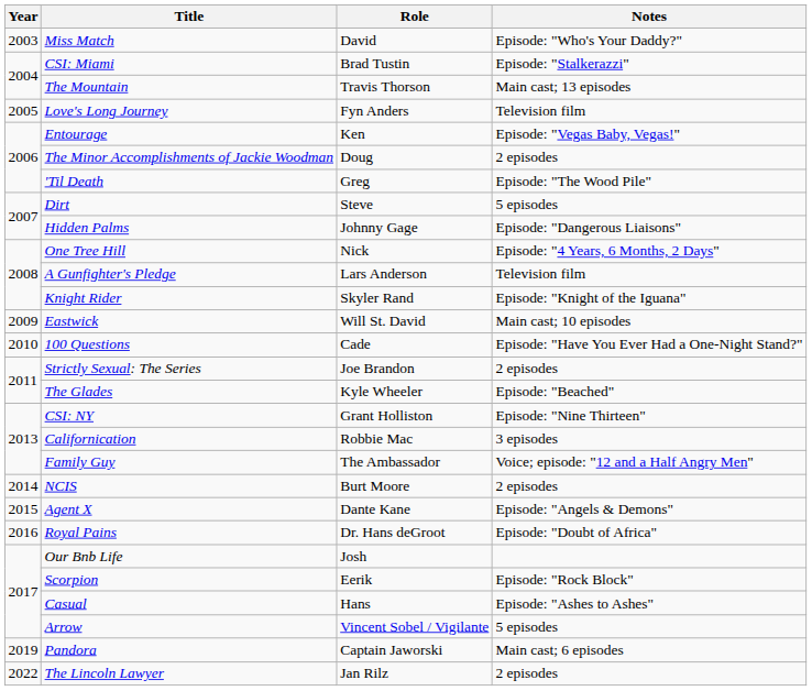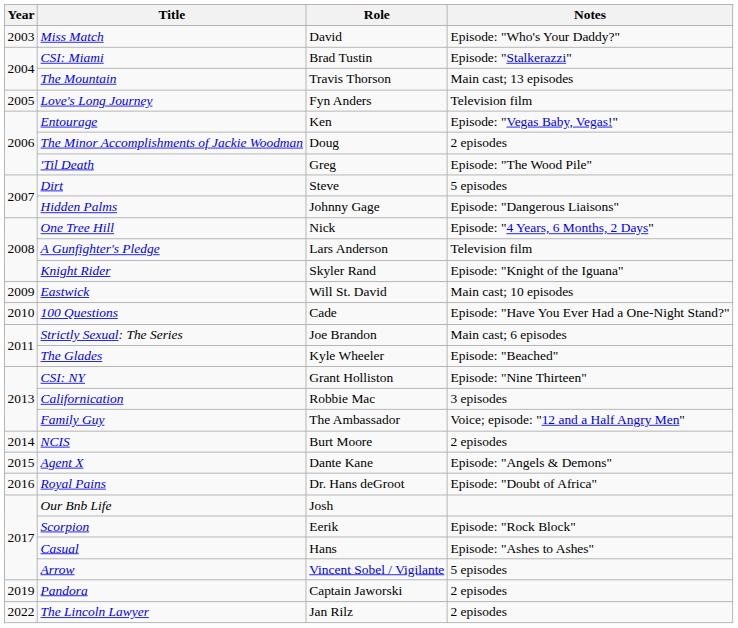Strictly Sexual: The Series | Notes: 2 episodes -> Main cast; 6 episodes
Pandora | Notes: Main cast; 6 episodes -> 2 episodes
